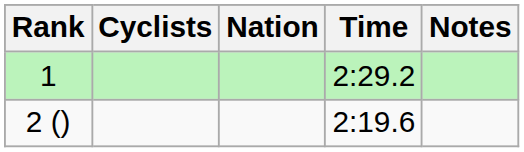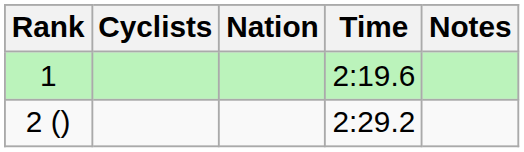1 | Time: 2:29.2 -> 2:19.6
2 () | Time: 2:19.6 -> 2:29.2
